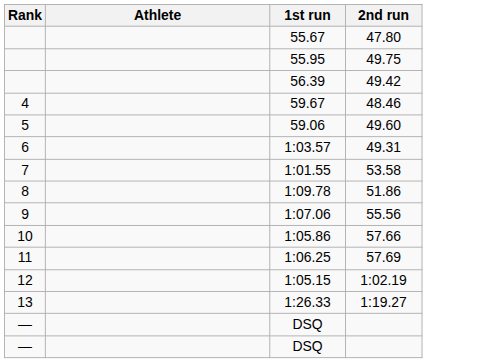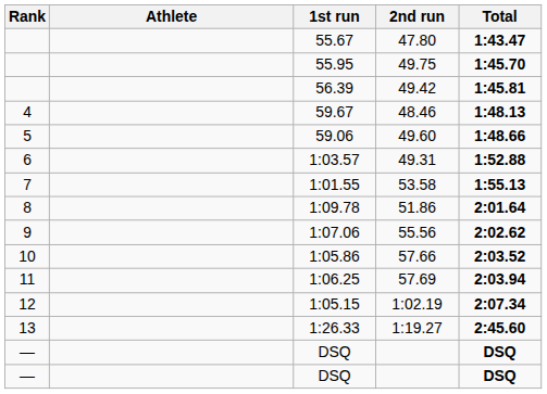+ column: Total | 1:43.47 | 1:45.70 | 1:45.81 | 1:48.13 | 1:48.66 | 1:52.88 | 1:55.13 | 2:01.64 | 2:02.62 | 2:03.52 | 2:03.94 | 2:07.34 | 2:45.60 | DSQ | DSQ
